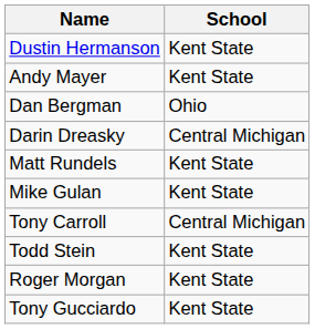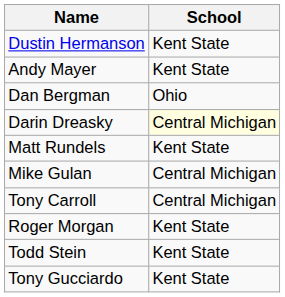Darin Dreasky | School: no background -> lightyellow background
Mike Gulan | School: Kent State -> Central Michigan
rows swapped: Todd Stein <-> Roger Morgan
